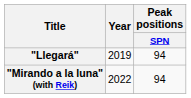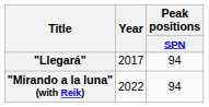"Llegará" | Year: 2019 -> 2017
